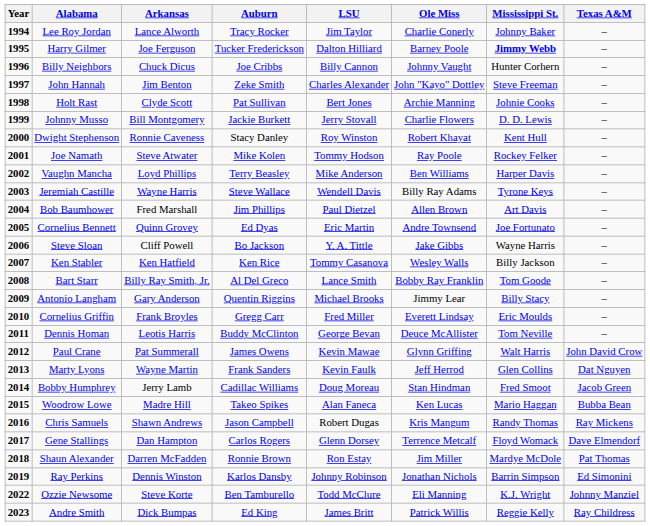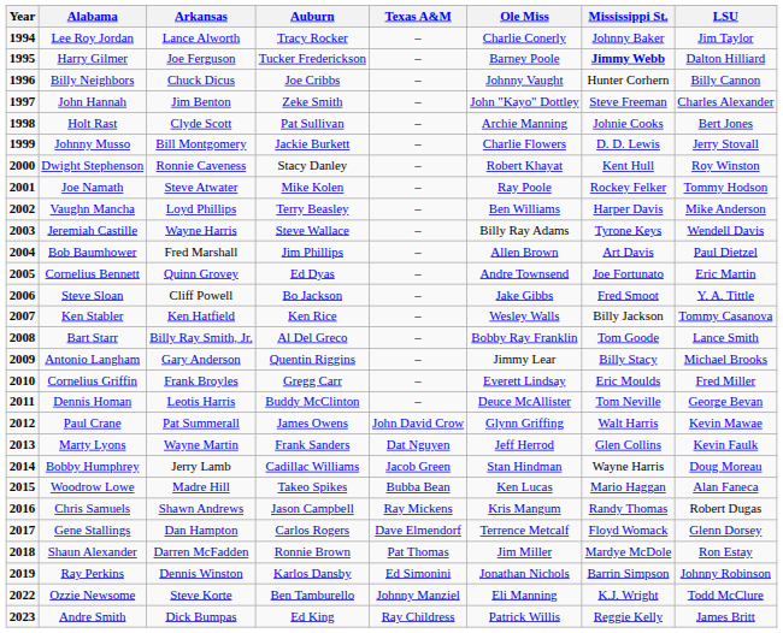columns swapped: LSU <-> Texas A&M
Steve Sloan | Mississippi St.: Wayne Harris -> Fred Smoot
Bobby Humphrey | Mississippi St.: Fred Smoot -> Wayne Harris
